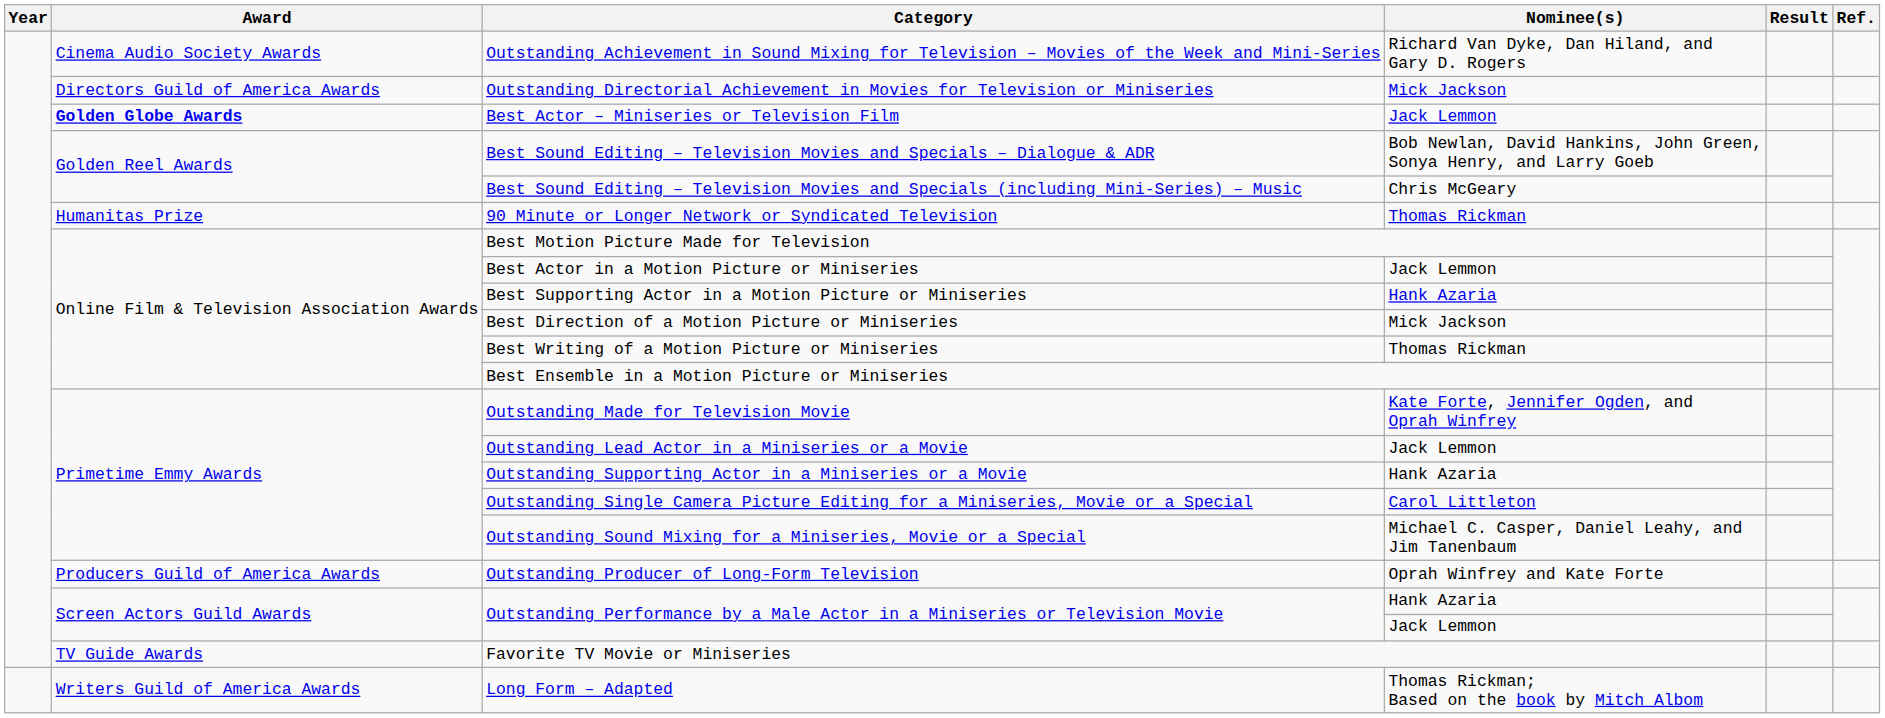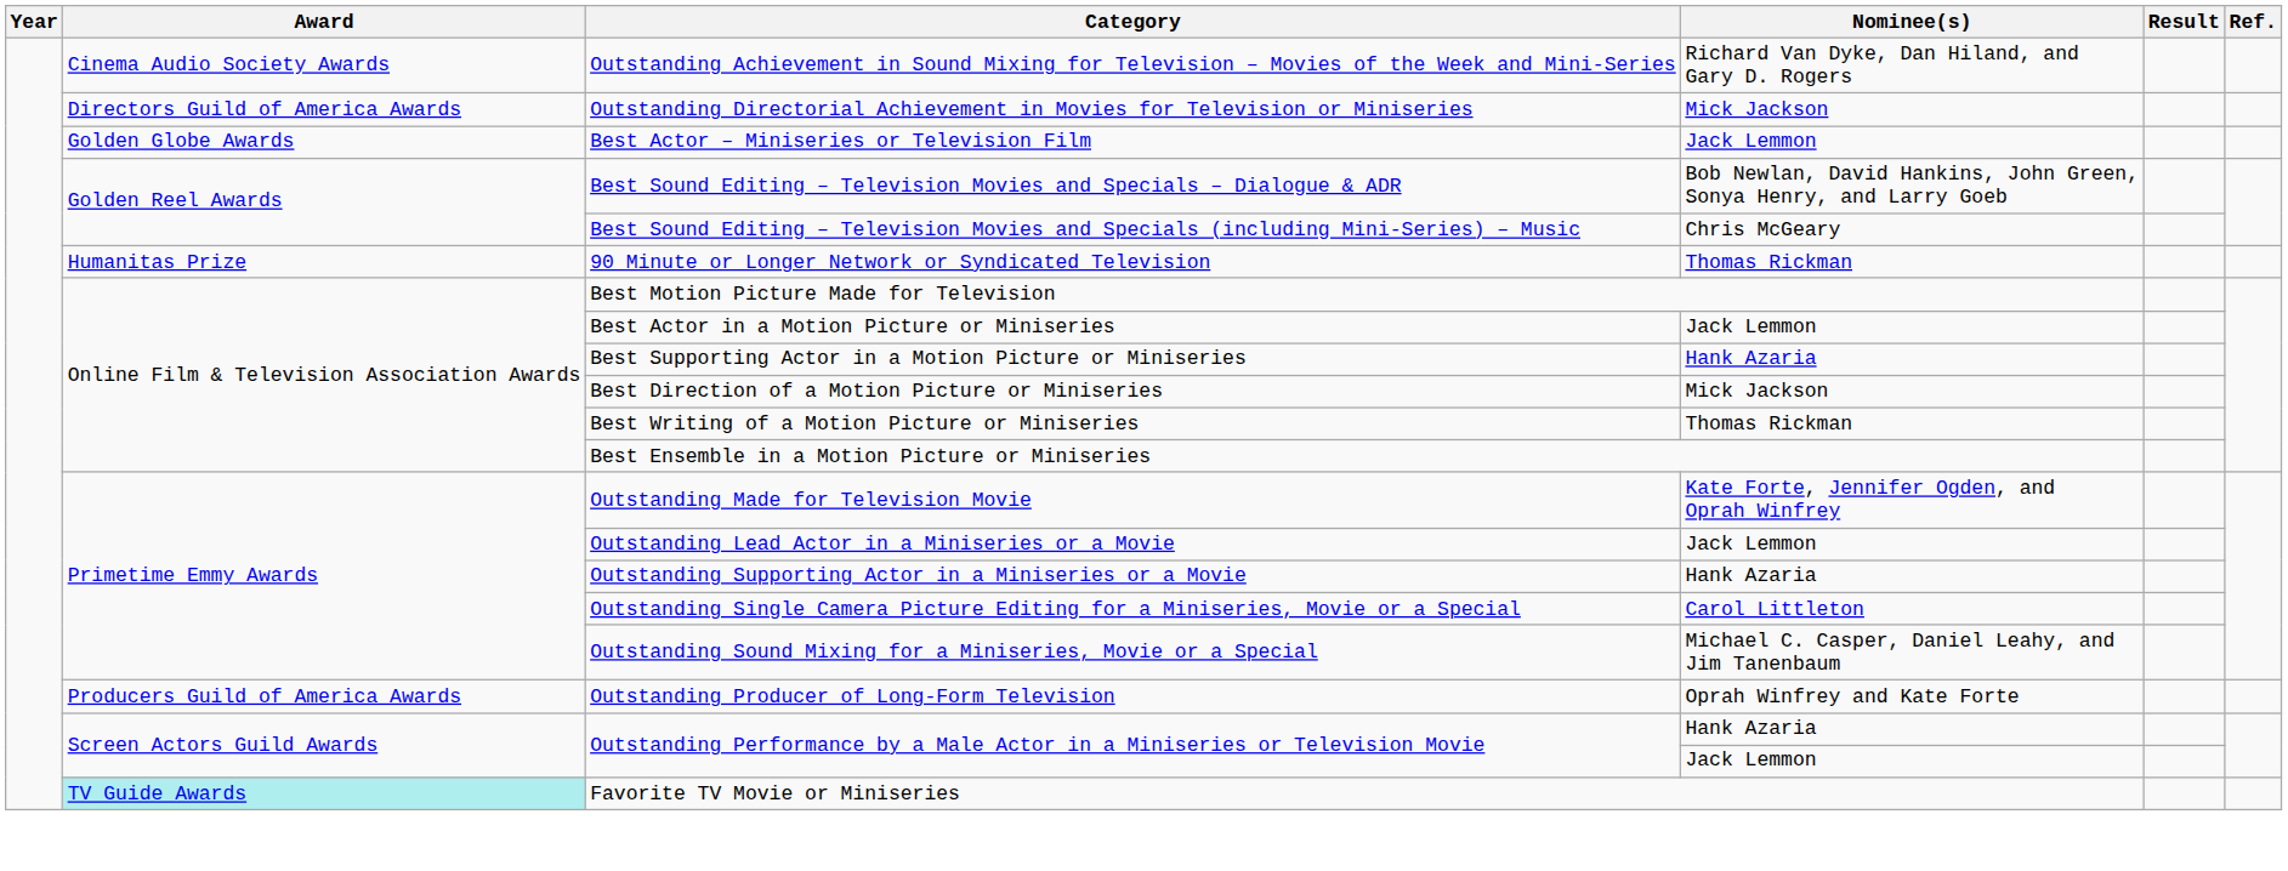Best Actor – Miniseries or Television Film | Award: bold -> normal
Favorite TV Movie or Miniseries | Award: no background -> paleturquoise background
- row: Writers Guild of America Awards | Long Form – Adapted | Thomas Rickman; Based on the book by Mitch Albom
